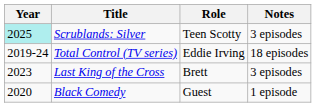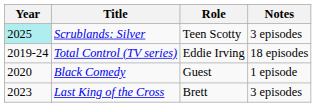rows swapped: Last King of the Cross <-> Black Comedy
